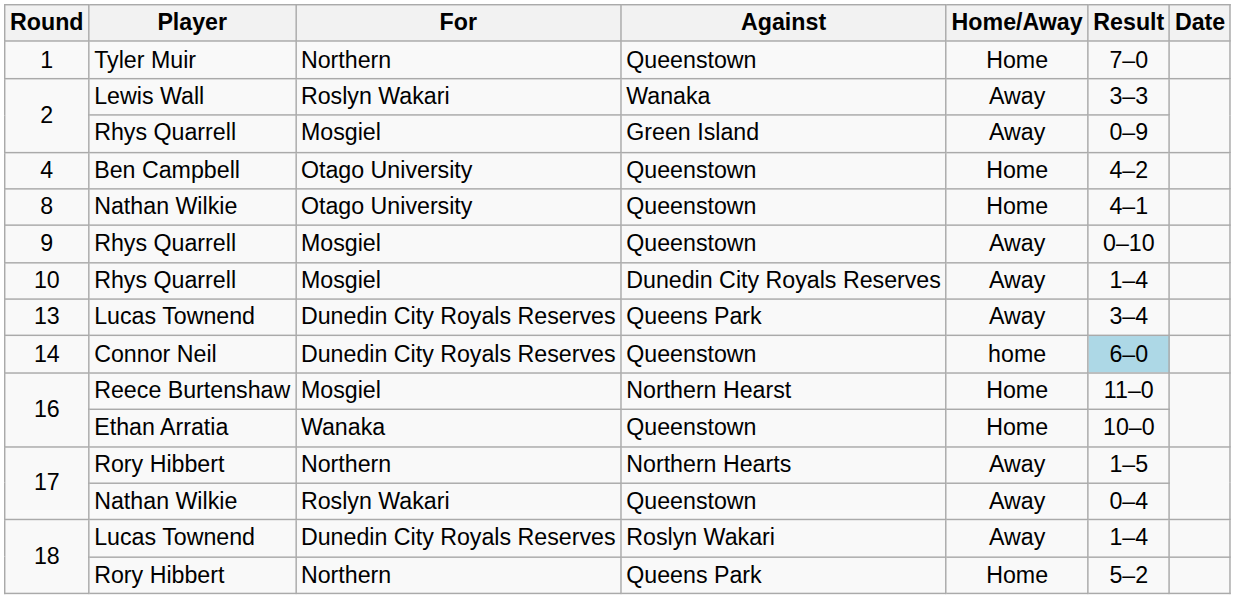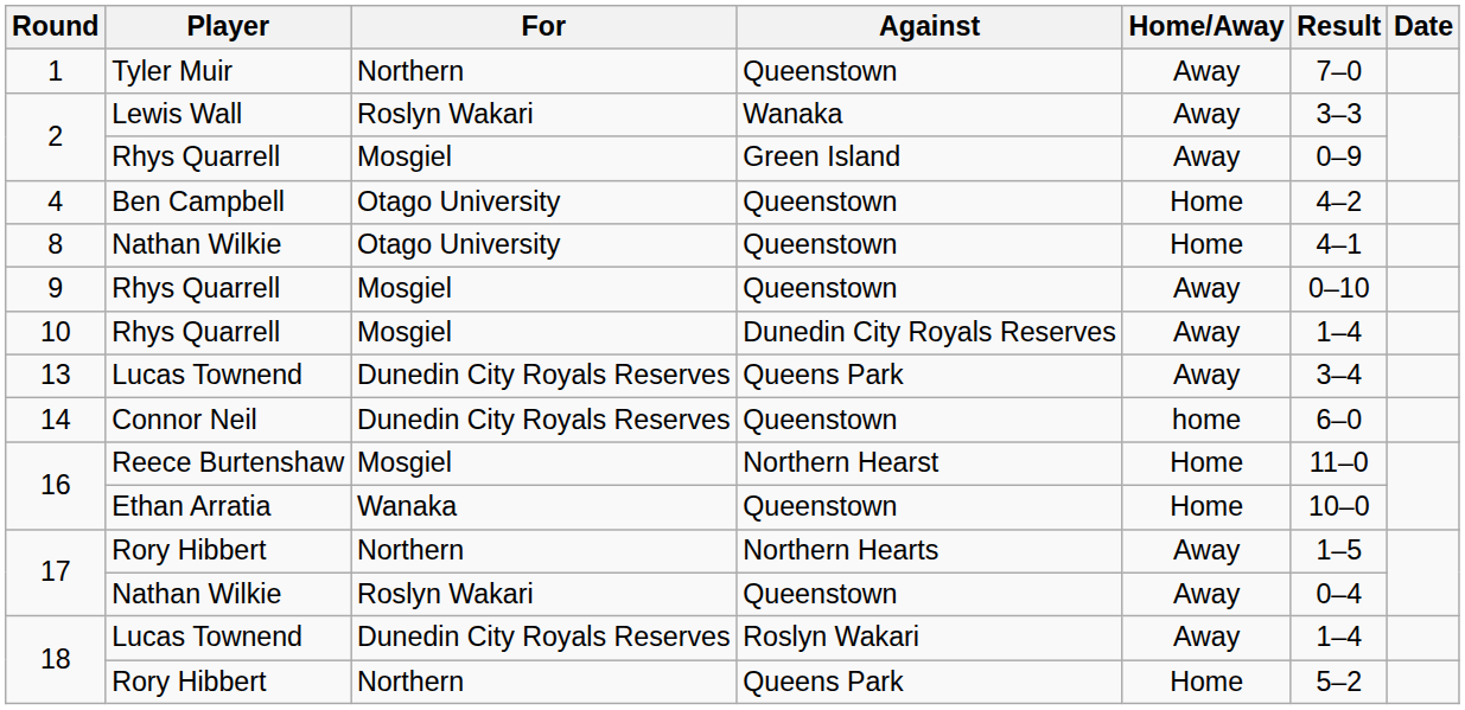1 | Home/Away: Home -> Away
14 | Result: lightblue background -> no background
